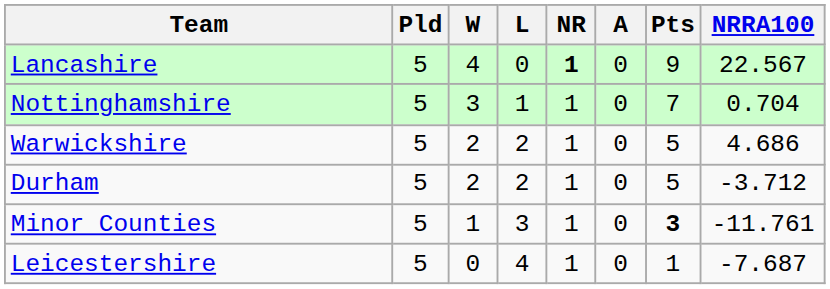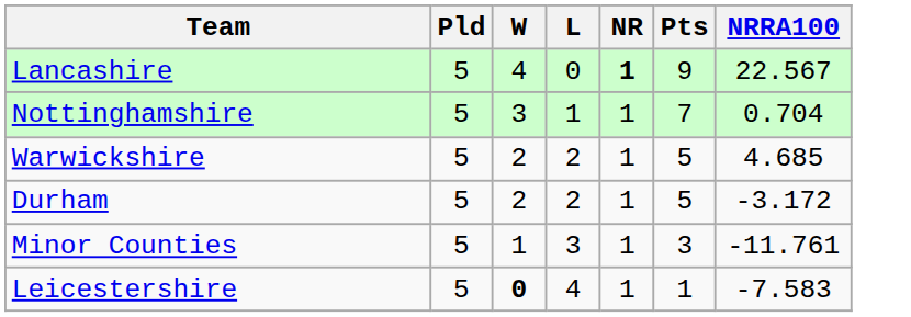- column: A | 0 | 0 | 0 | 0 | 0 | 0
Warwickshire | NRRA100: 4.686 -> 4.685
Durham | NRRA100: -3.712 -> -3.172
Minor Counties | Pts: bold -> normal
Leicestershire | W: normal -> bold
Leicestershire | NRRA100: -7.687 -> -7.583
